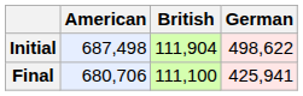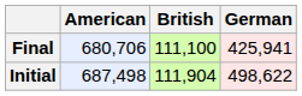rows swapped: Initial <-> Final
